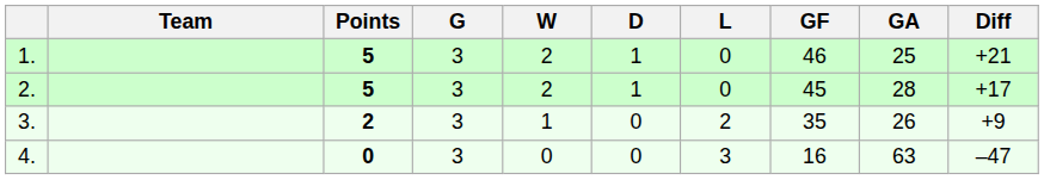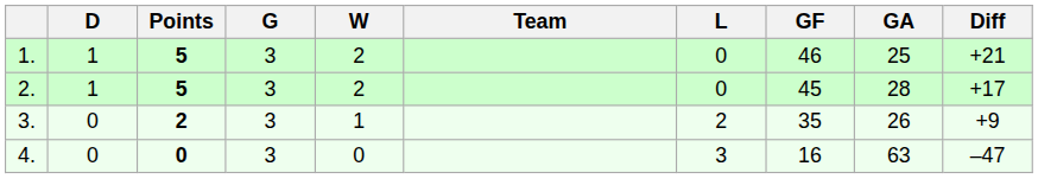columns swapped: Team <-> D
